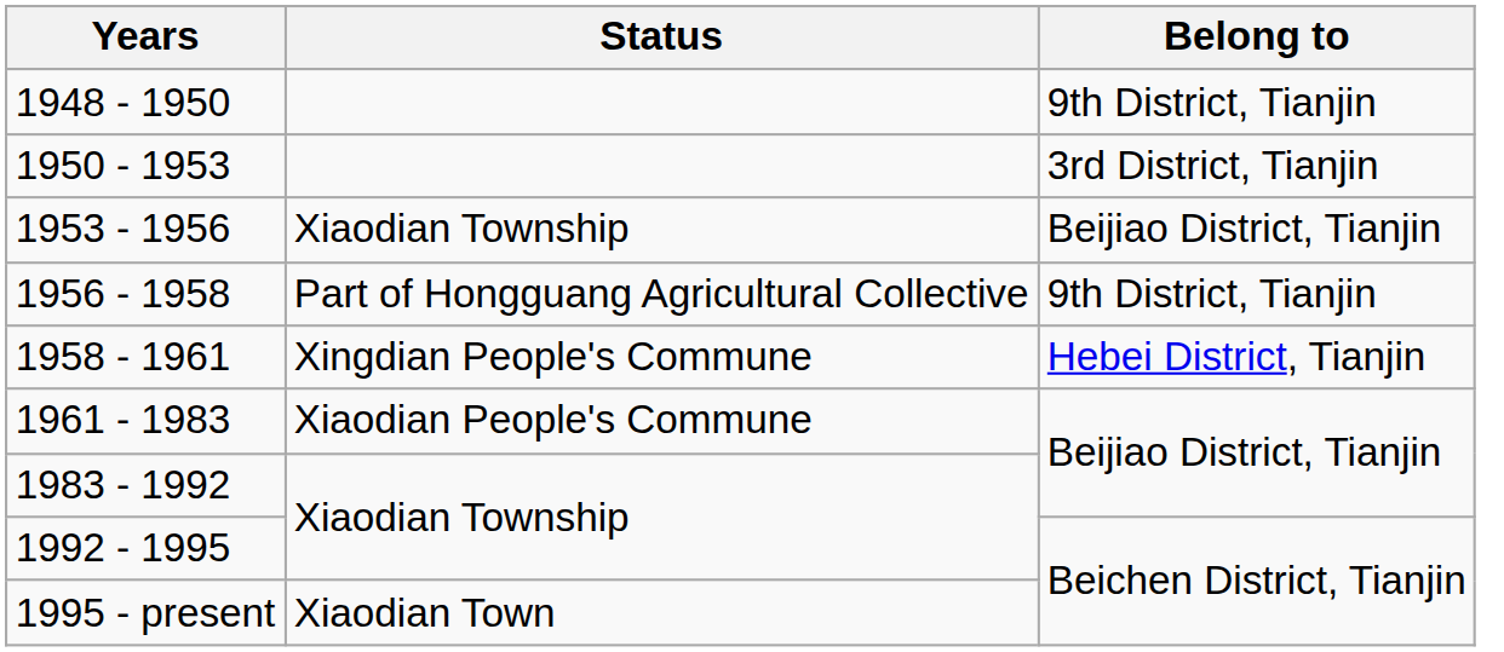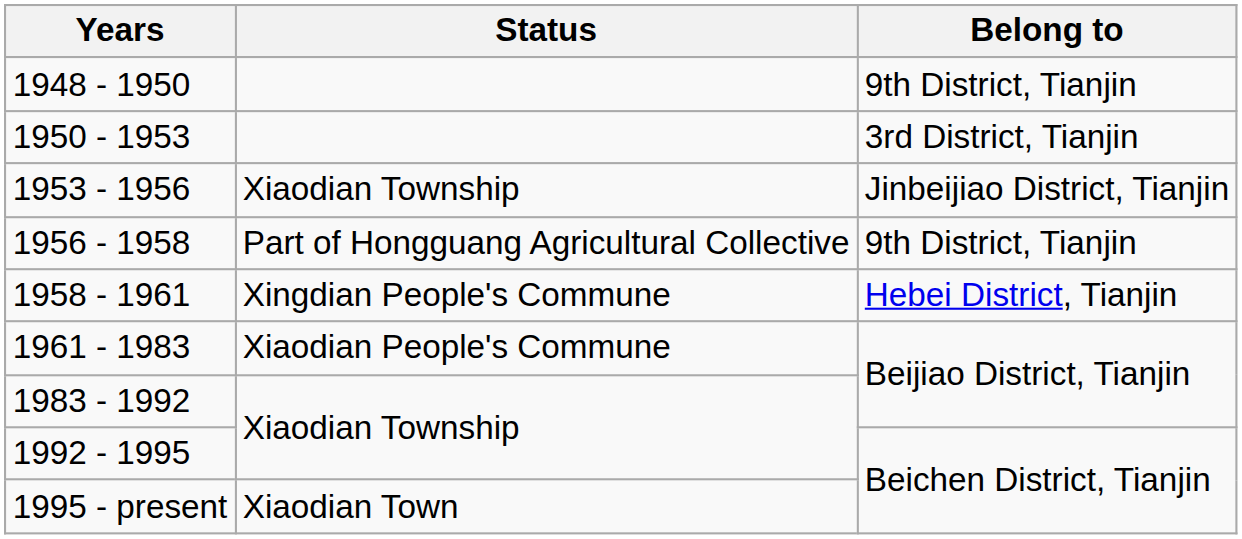1953 - 1956 | Belong to: Beijiao District, Tianjin -> Jinbeijiao District, Tianjin
